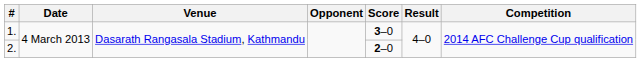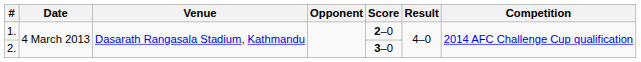1. | Score: 3–0 -> 2–0
2. | Score: 2–0 -> 3–0
